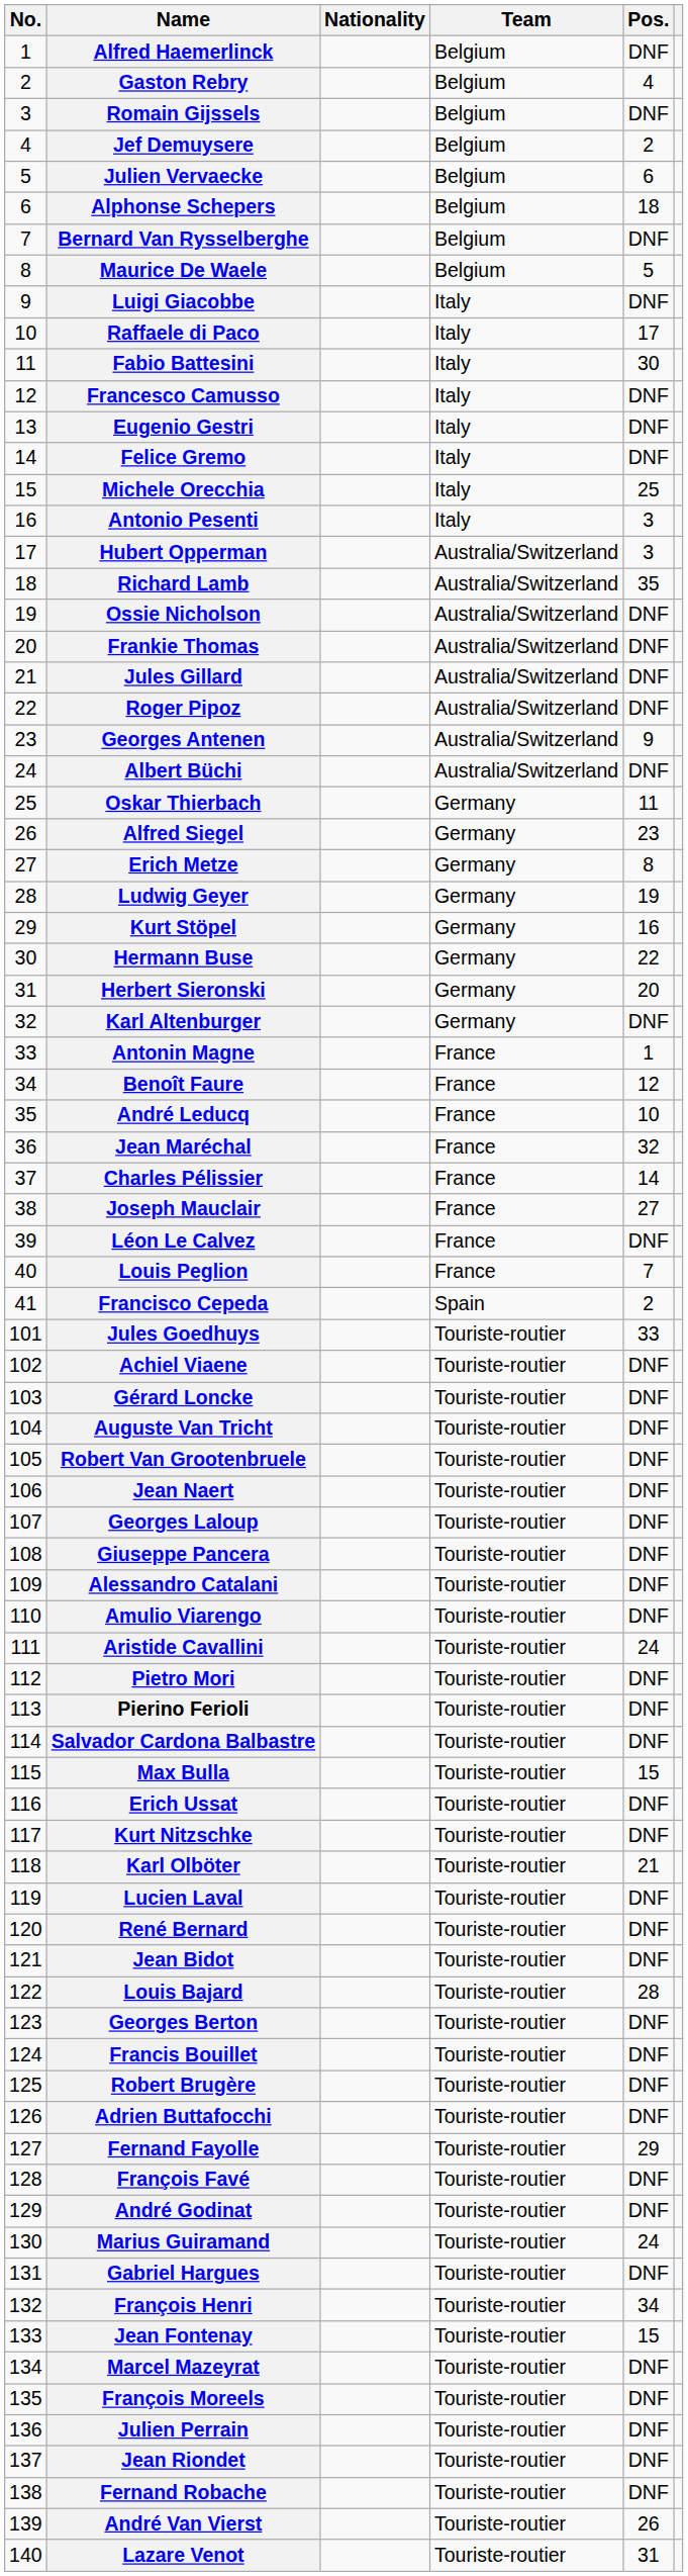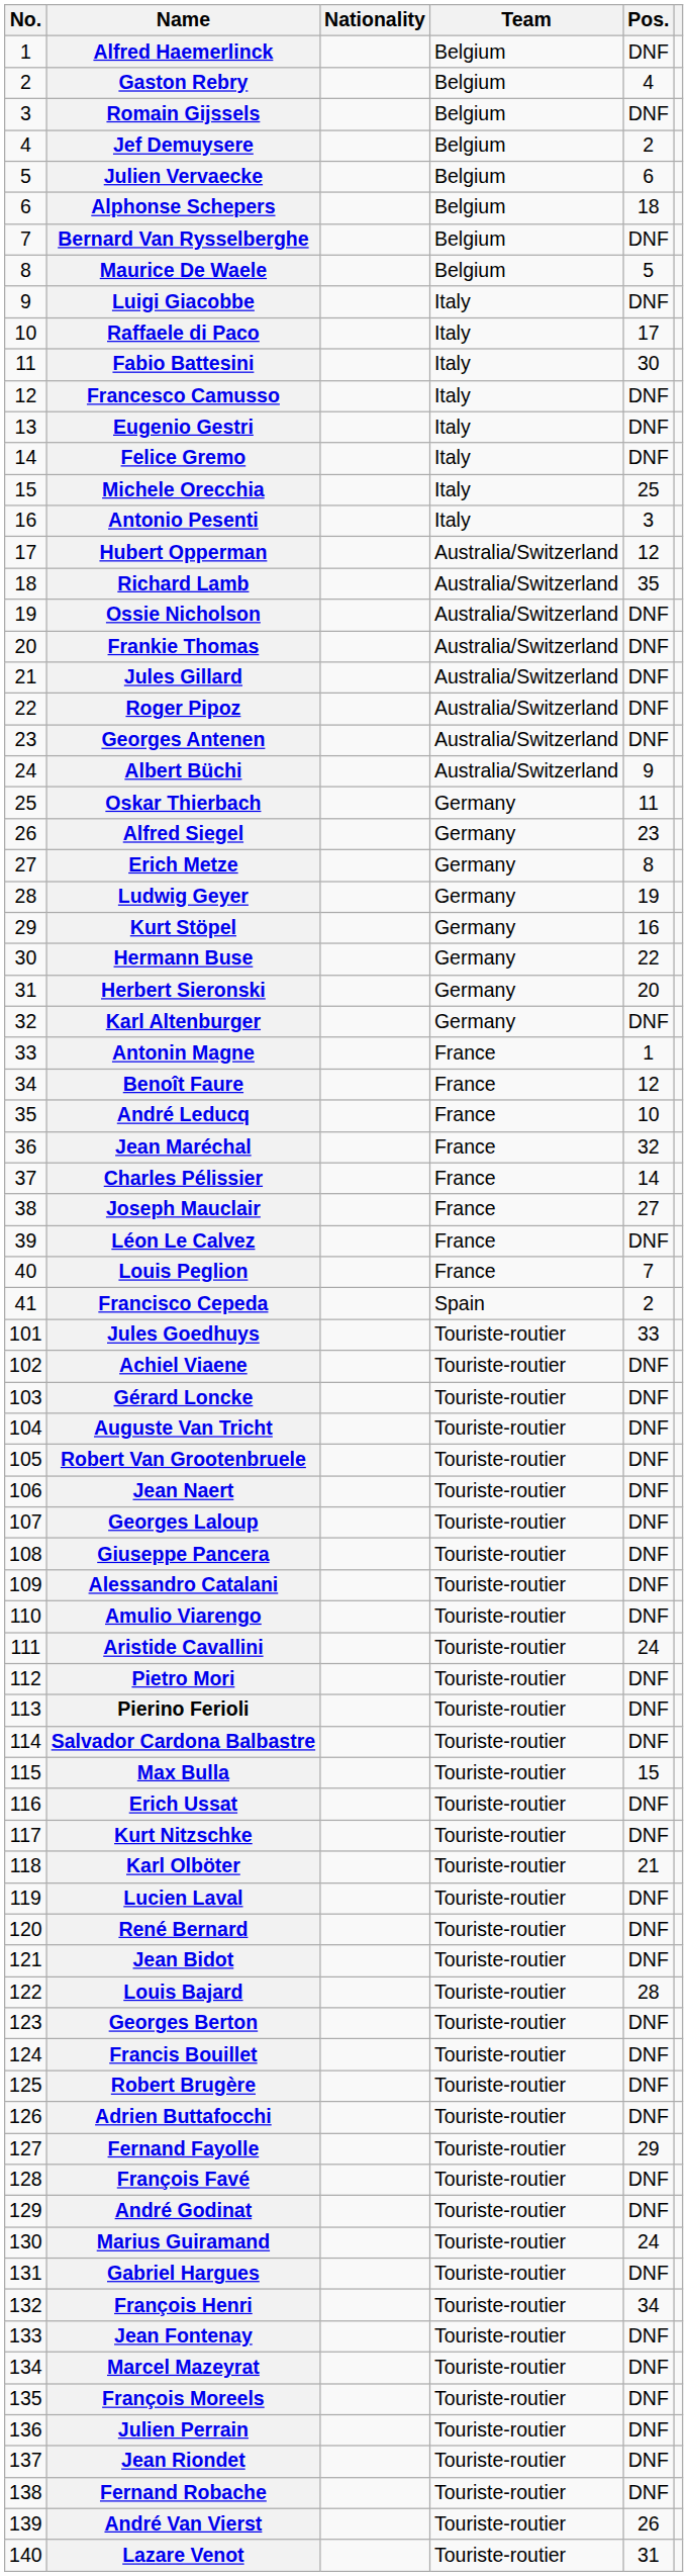Hubert Opperman | Pos.: 3 -> 12
Georges Antenen | Pos.: 9 -> DNF
Albert Büchi | Pos.: DNF -> 9
Jean Fontenay | Pos.: 15 -> DNF
